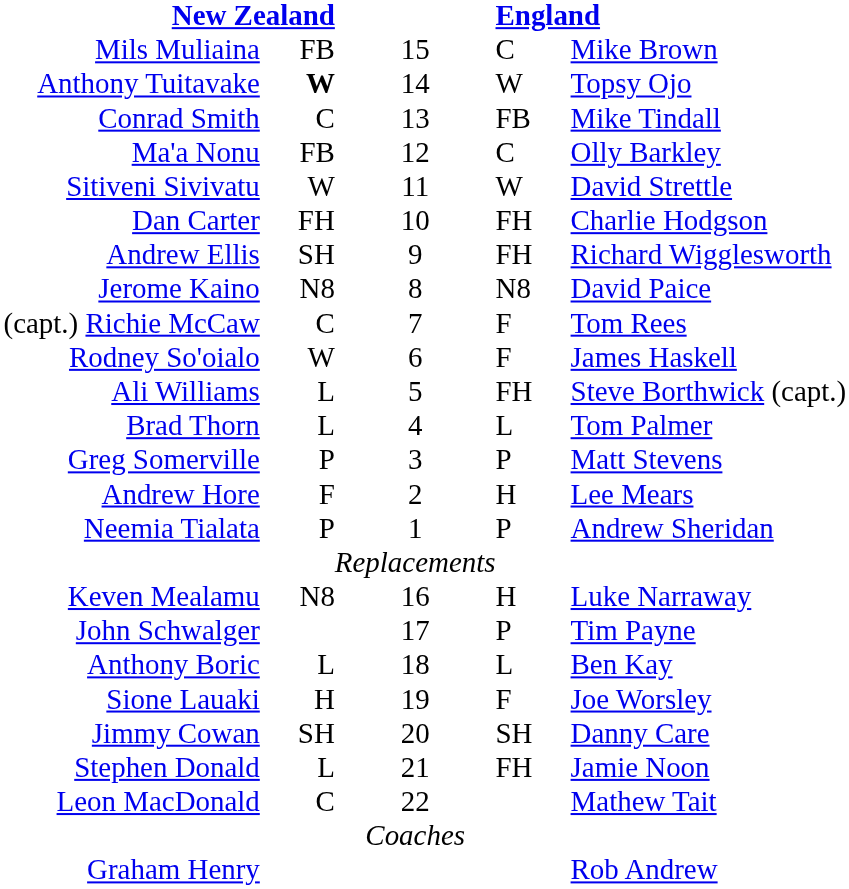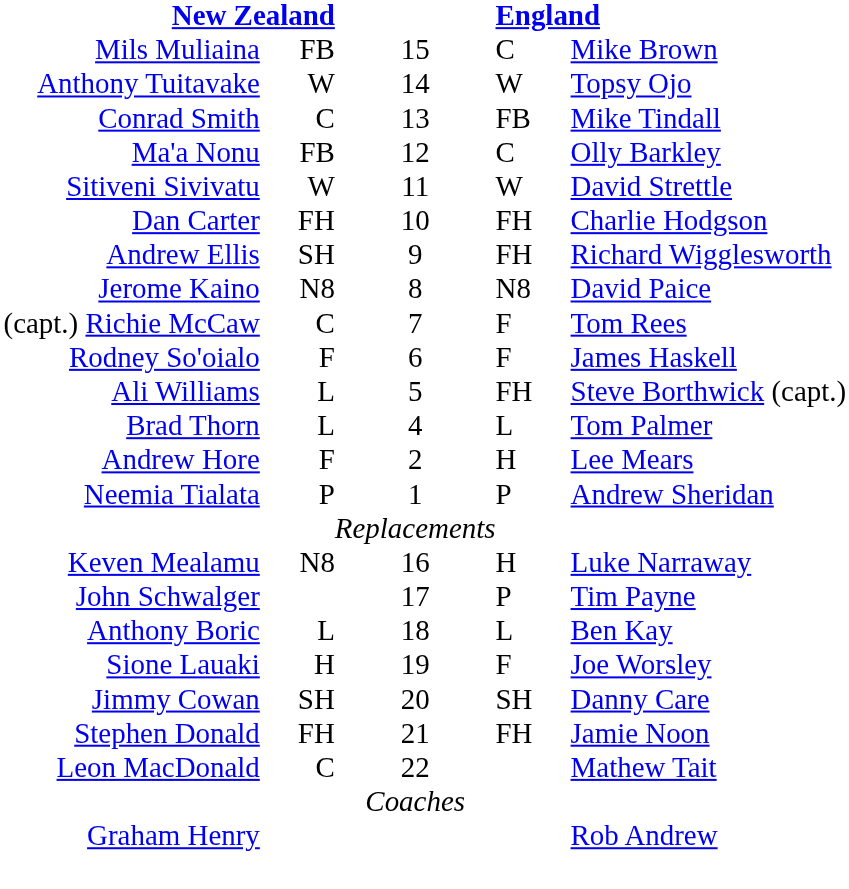Anthony Tuitavake | column 2: bold -> normal
Rodney So'oialo | column 2: W -> F
- row: Greg Somerville | P | 3 | P | Matt Stevens
Stephen Donald | column 2: L -> FH
